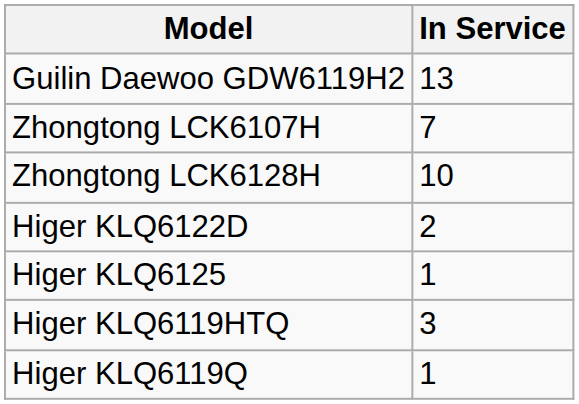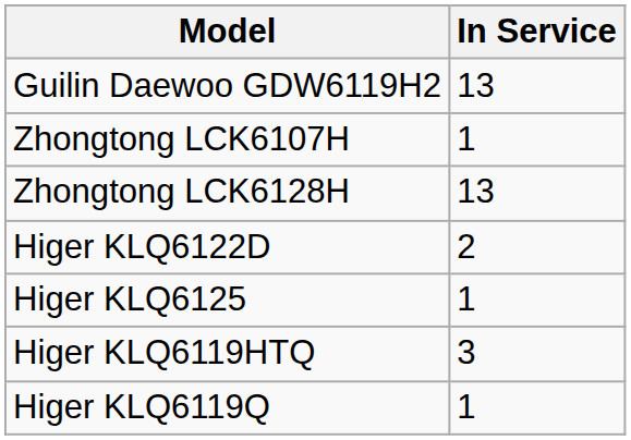Zhongtong LCK6107H | In Service: 7 -> 1
Zhongtong LCK6128H | In Service: 10 -> 13
